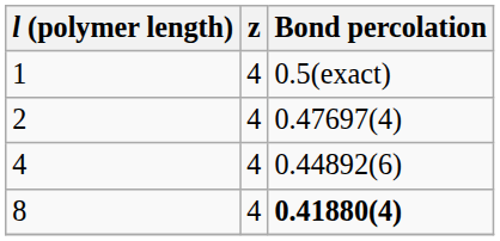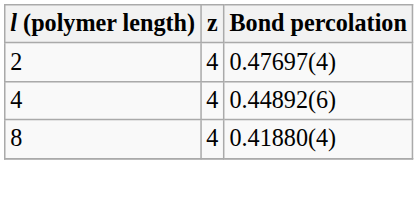- row: 1 | 4 | 0.5(exact)
8 | Bond percolation: bold -> normal
